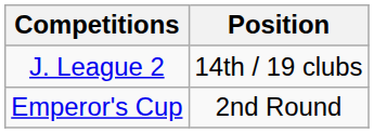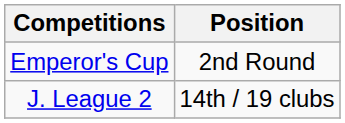rows swapped: J. League 2 <-> Emperor's Cup
